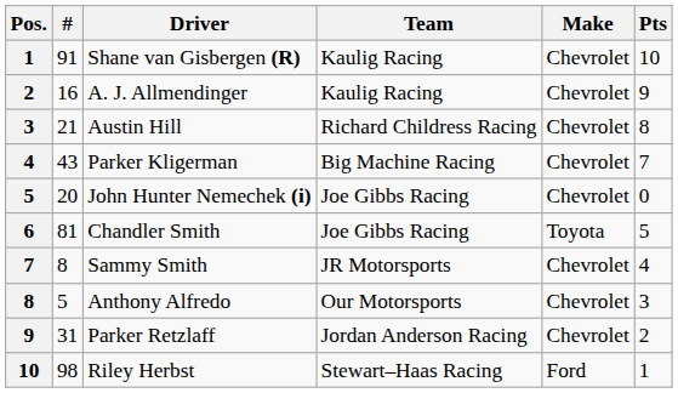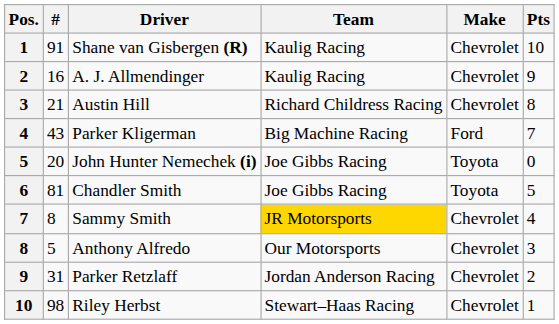Parker Kligerman | Make: Chevrolet -> Ford
John Hunter Nemechek (i) | Make: Chevrolet -> Toyota
Sammy Smith | Team: no background -> gold background
Riley Herbst | Make: Ford -> Chevrolet
